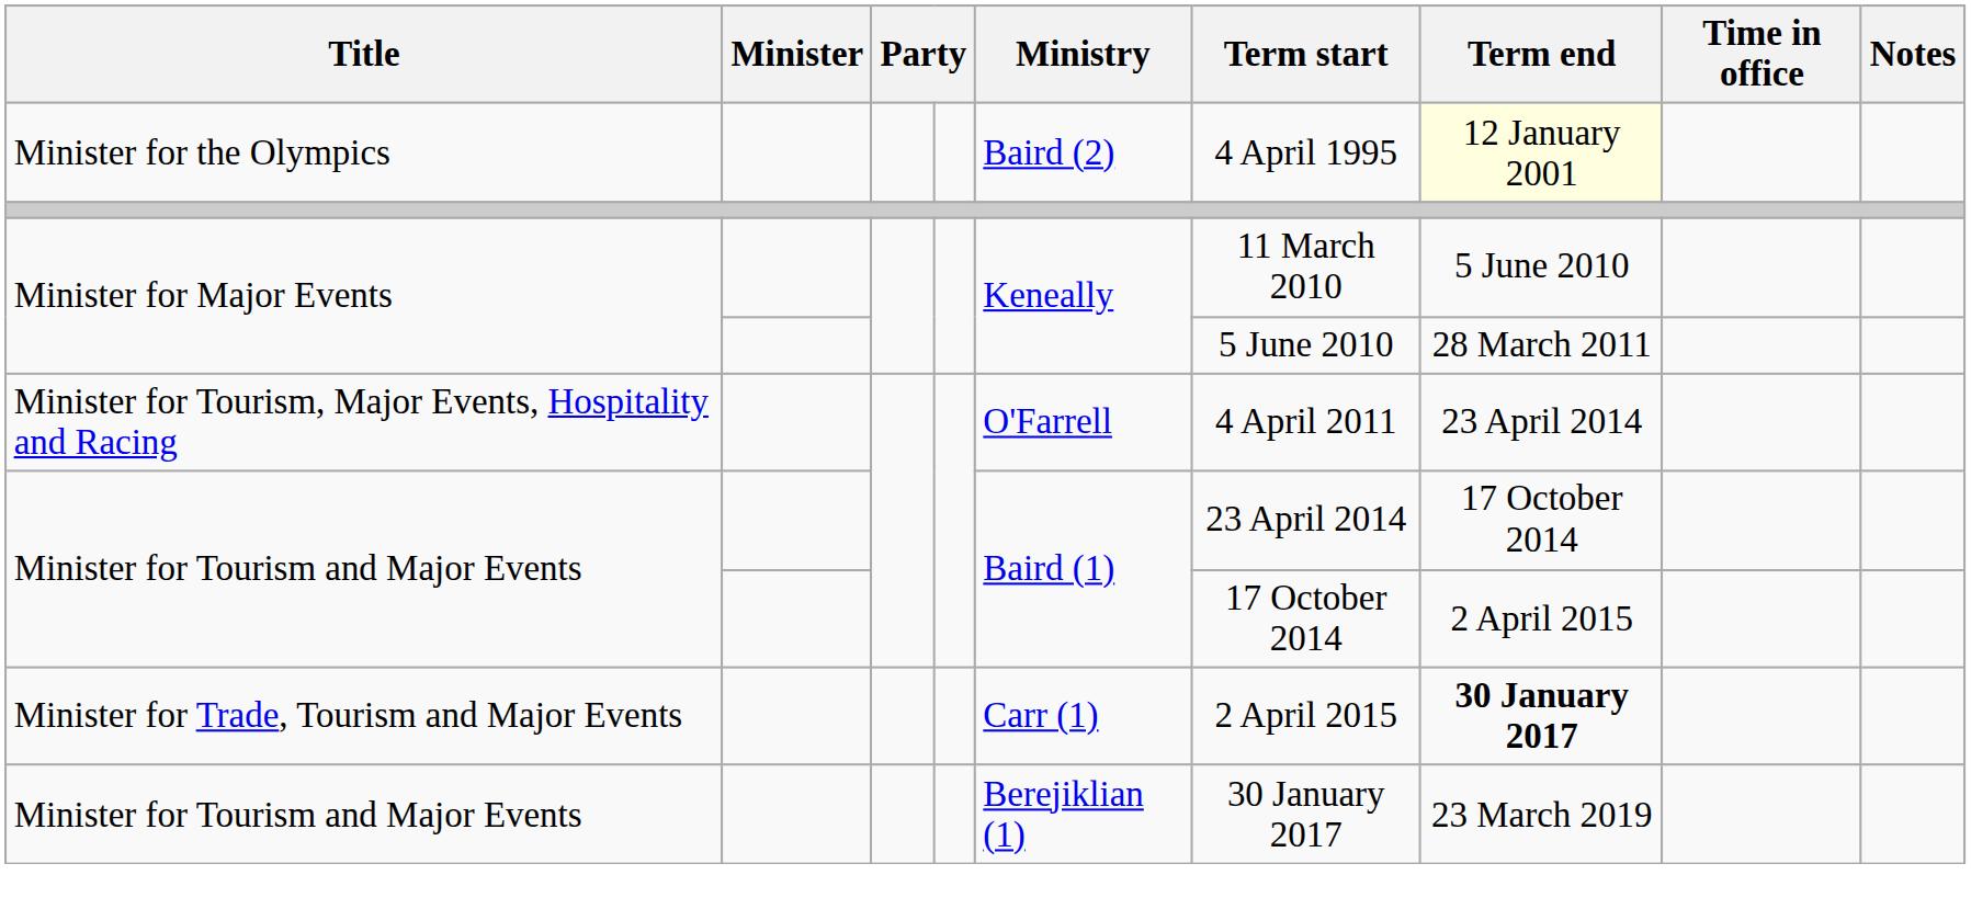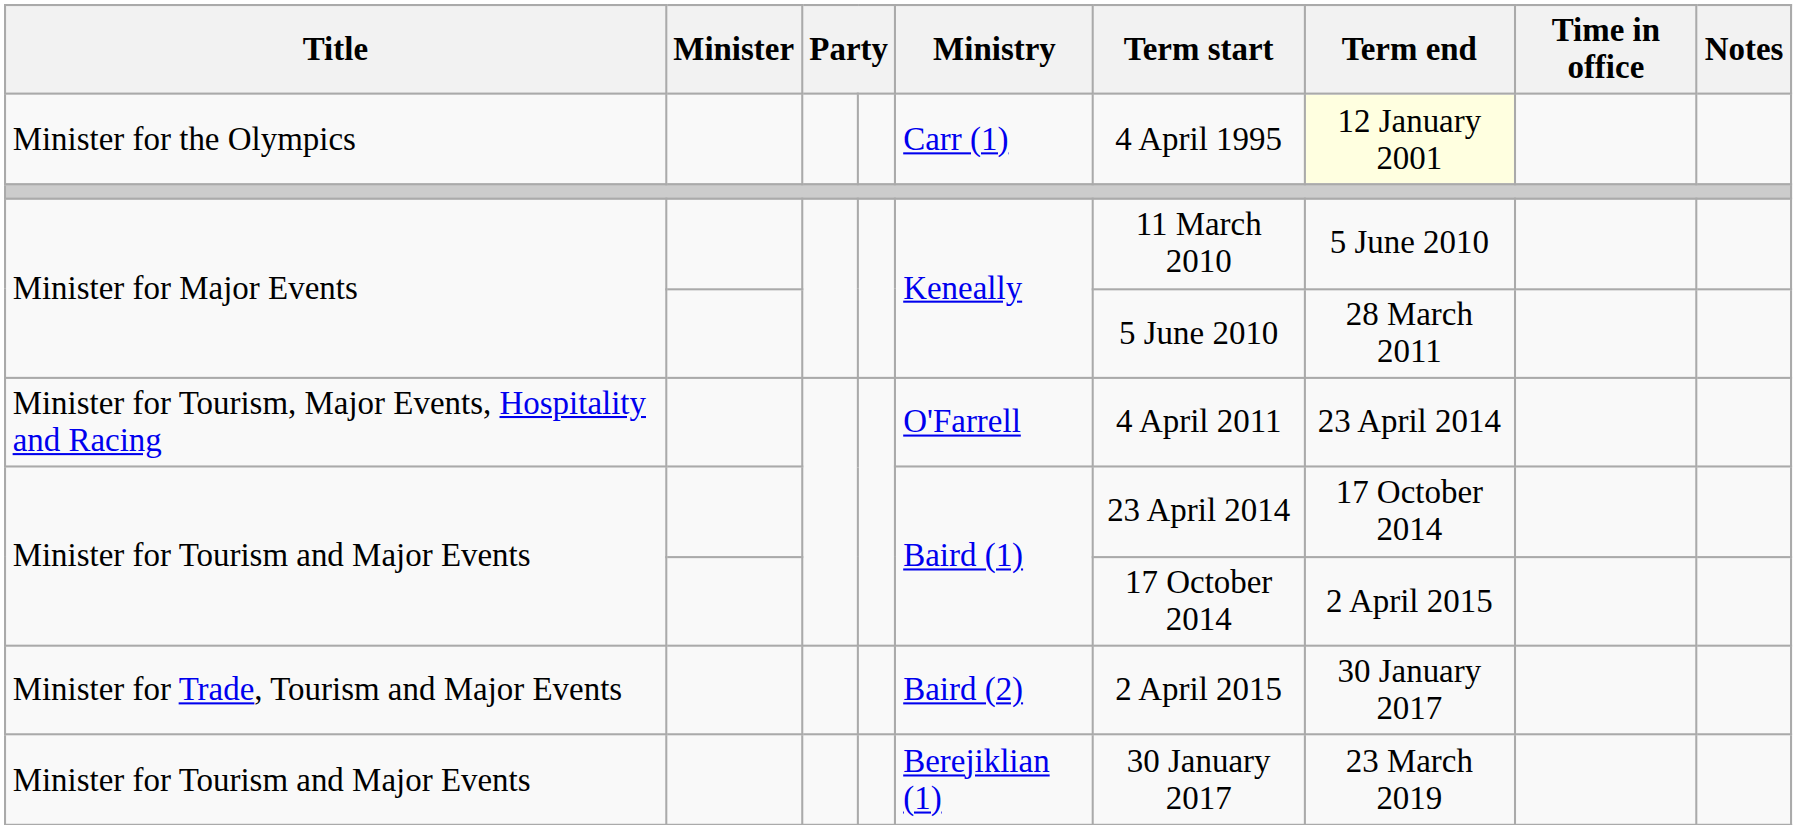Minister for the Olympics | Ministry: Baird (2) -> Carr (1)
Minister for Trade, Tourism and Major Events | Ministry: Carr (1) -> Baird (2)
Minister for Trade, Tourism and Major Events | Term end: bold -> normal
